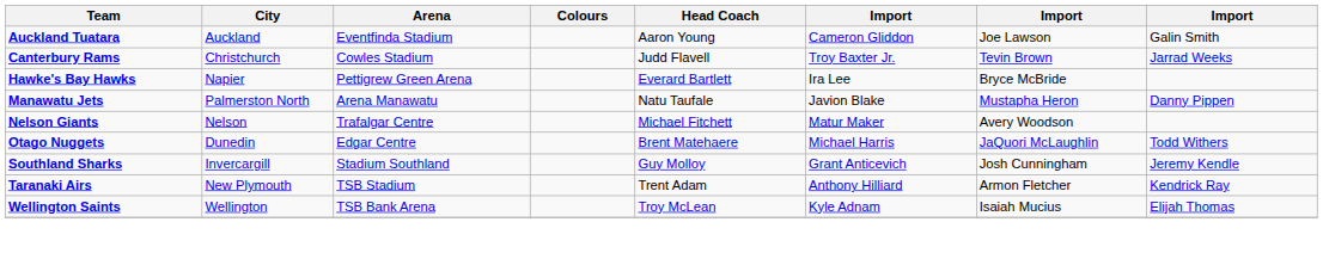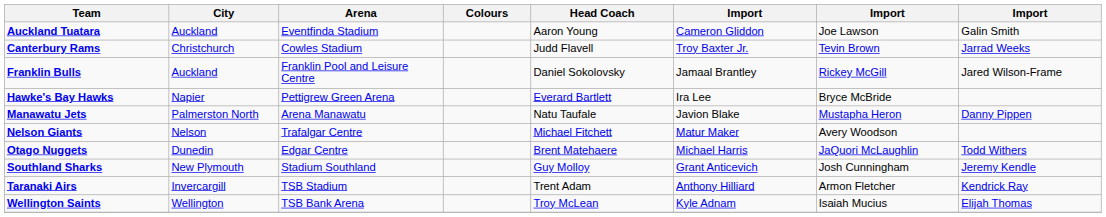+ row: Franklin Bulls | Auckland | Franklin Pool and Leisure Centre | Daniel Sokolovsky | Jamaal Brantley | Rickey McGill | Jared Wilson-Frame
Southland Sharks | City: Invercargill -> New Plymouth
Taranaki Airs | City: New Plymouth -> Invercargill
